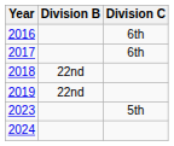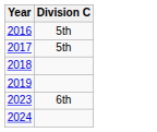- column: Division B | 22nd | 22nd
2016 | Division C: 6th -> 5th
2017 | Division C: 6th -> 5th
2023 | Division C: 5th -> 6th
